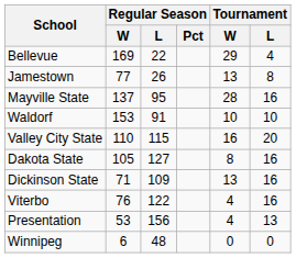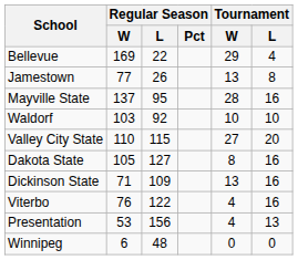Waldorf | Regular Season / W: 153 -> 103
Waldorf | Regular Season / L: 91 -> 92
Valley City State | Tournament / W: 16 -> 27
